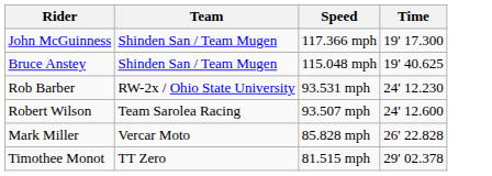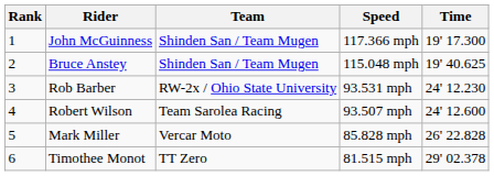+ column: Rank | 1 | 2 | 3 | 4 | 5 | 6
